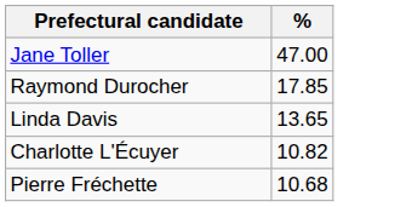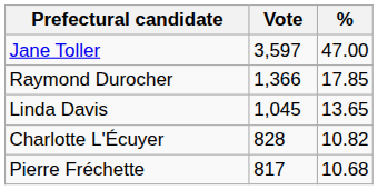+ column: Vote | 3,597 | 1,366 | 1,045 | 828 | 817
